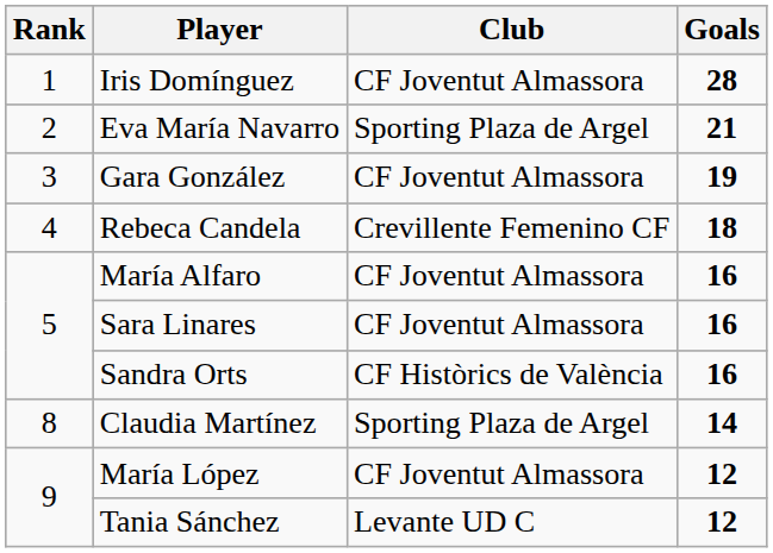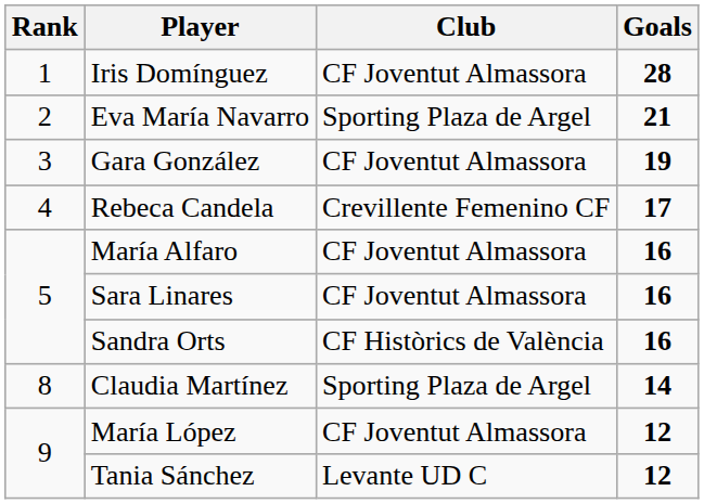Rebeca Candela | Goals: 18 -> 17
